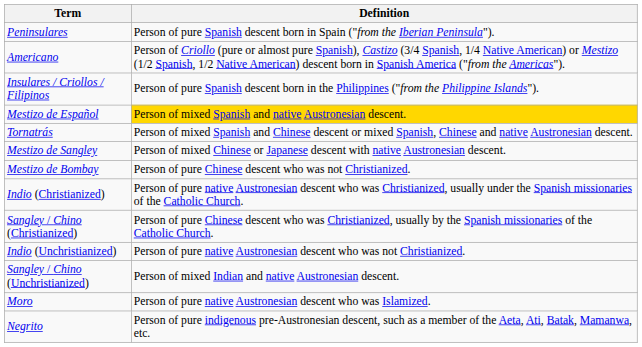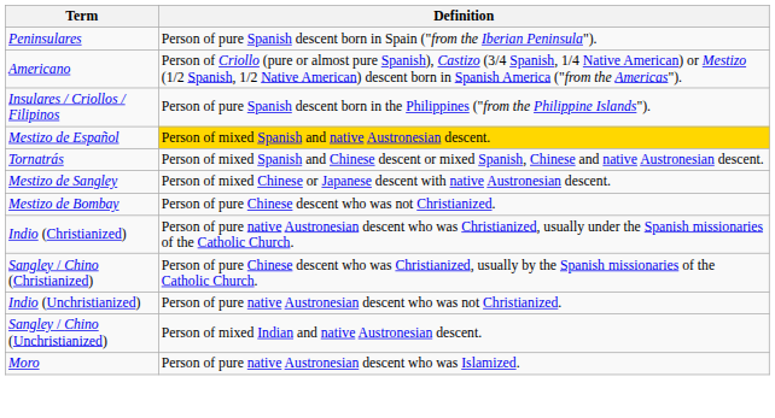- row: Negrito | Person of pure indigenous pre-Austronesian descent, such as a member of the Aeta, Ati, Batak, Mamanwa, etc.
